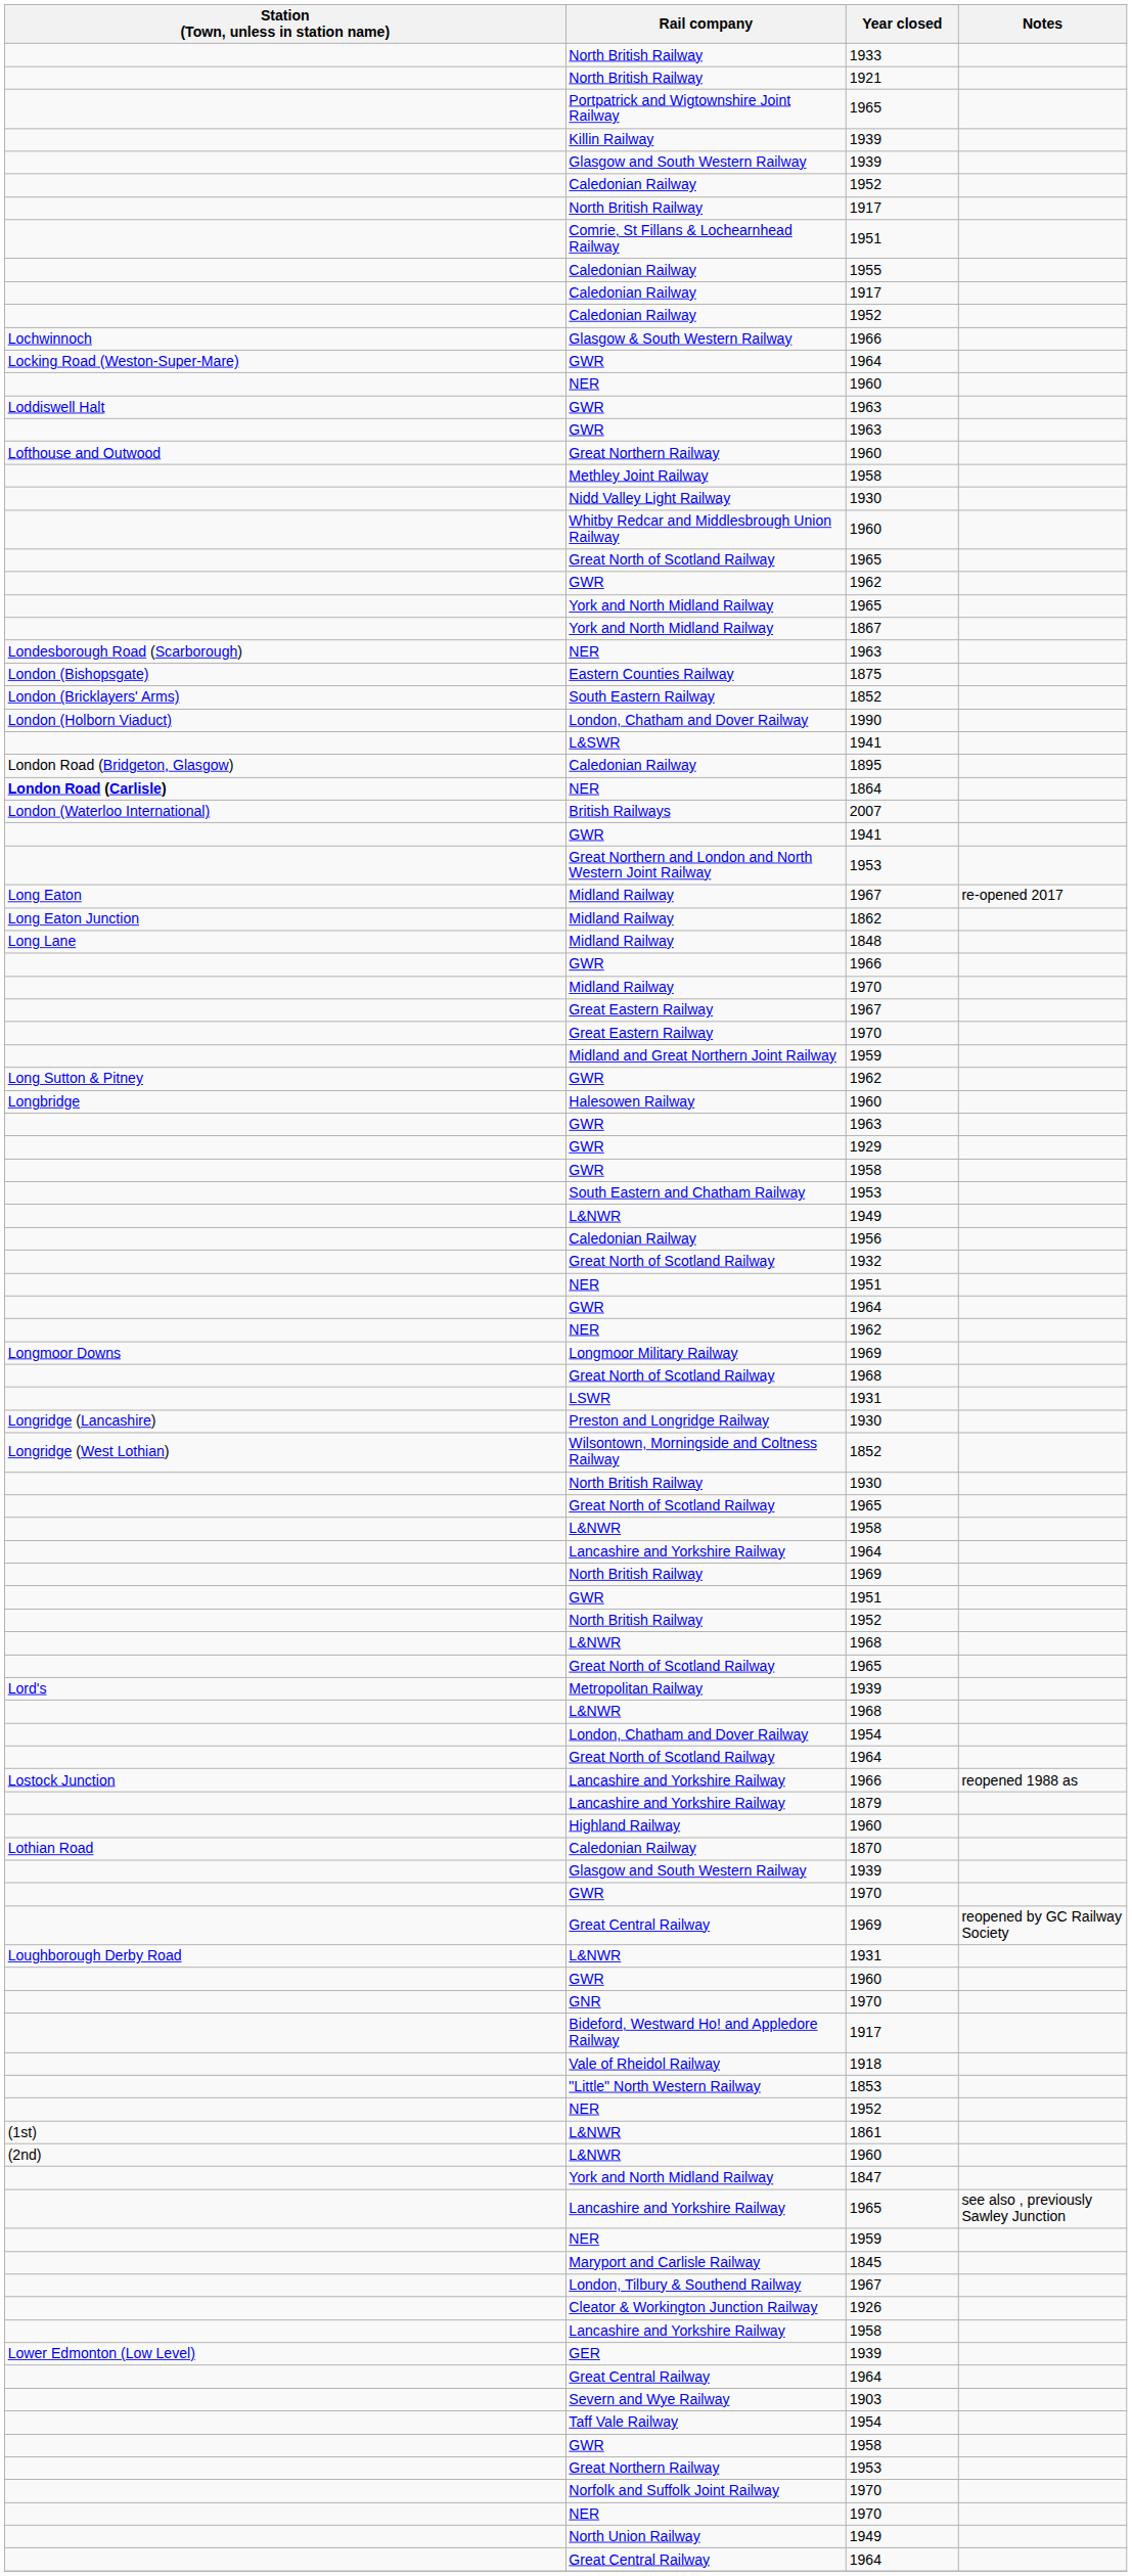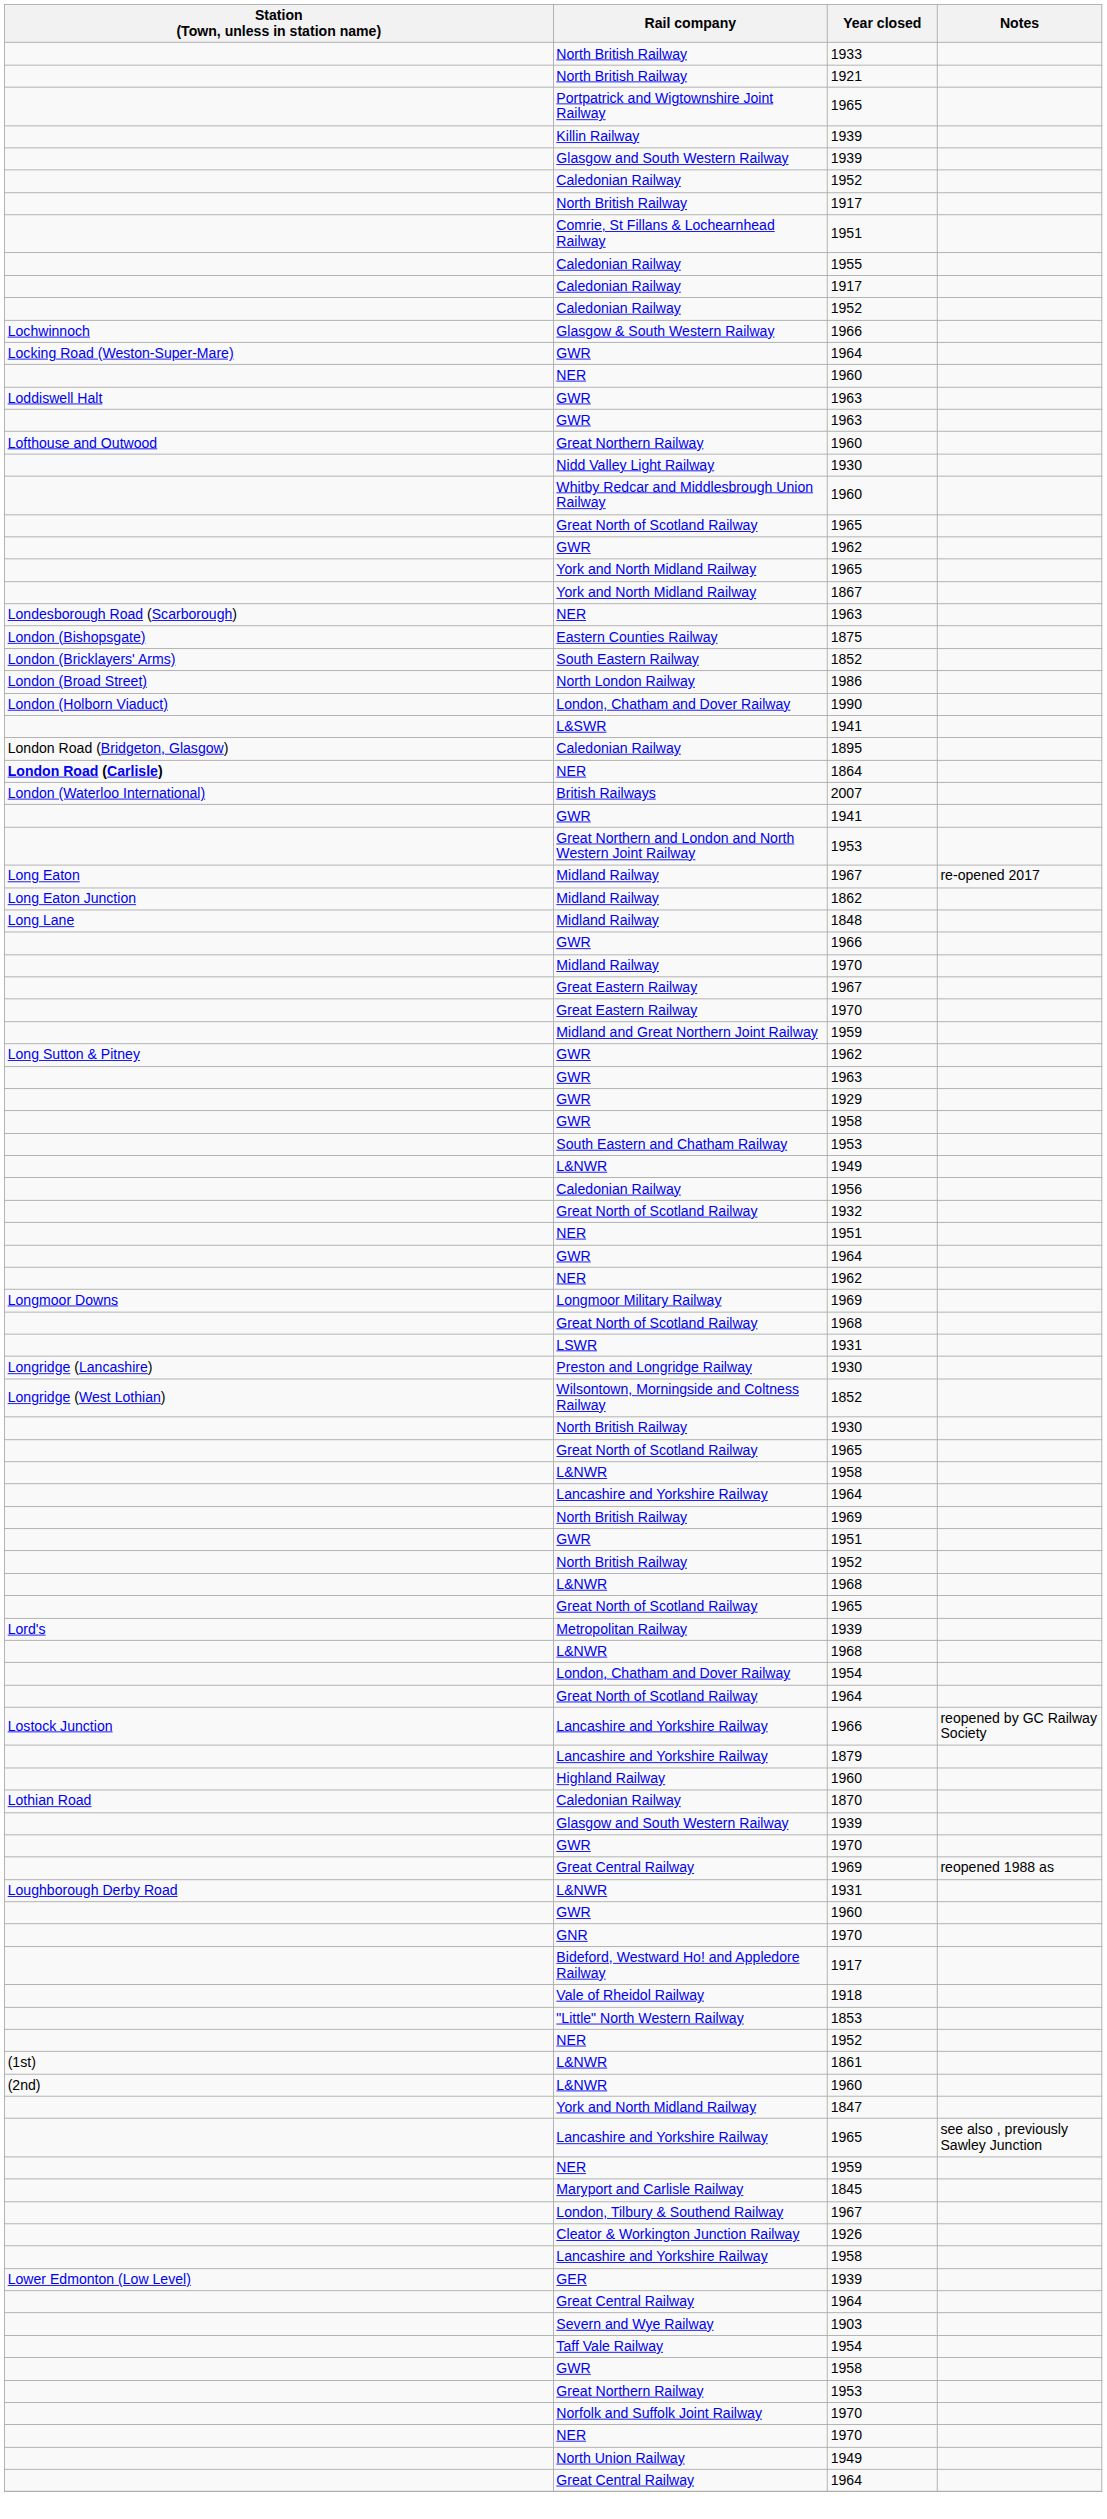- row: Methley Joint Railway | 1958
+ row: London (Broad Street) | North London Railway | 1986
- row: Longbridge | Halesowen Railway | 1960
Lancashire and Yorkshire Railway / 1966 | Notes: reopened 1988 as -> reopened by GC Railway Society
Great Central Railway / 1969 | Notes: reopened by GC Railway Society -> reopened 1988 as
